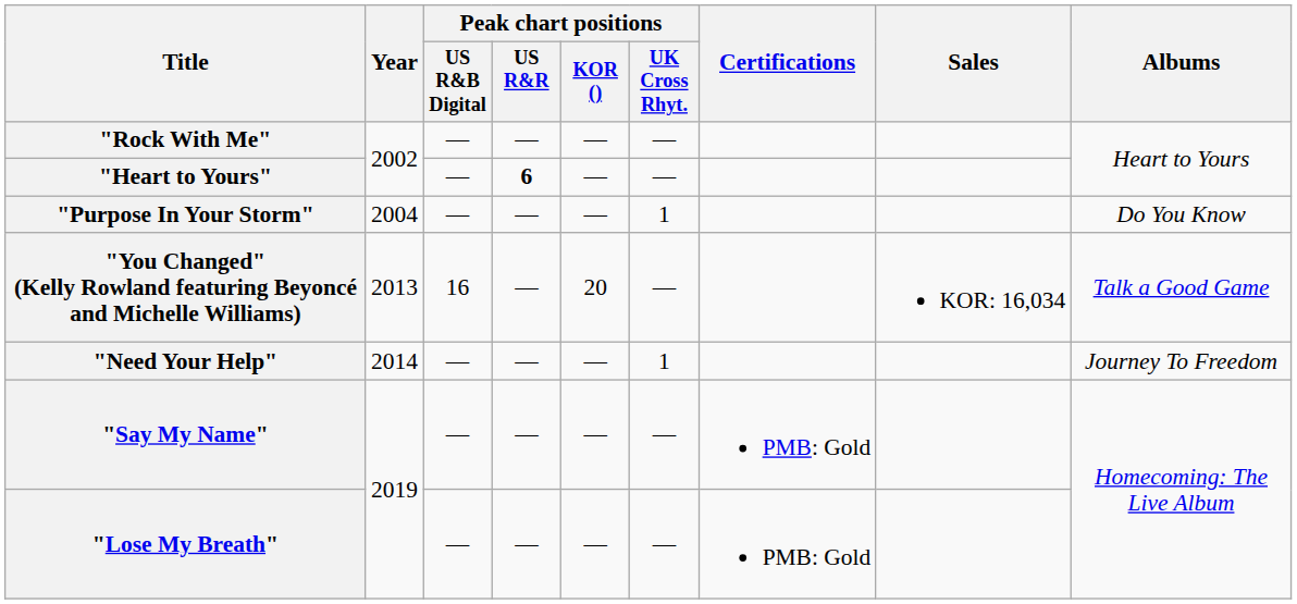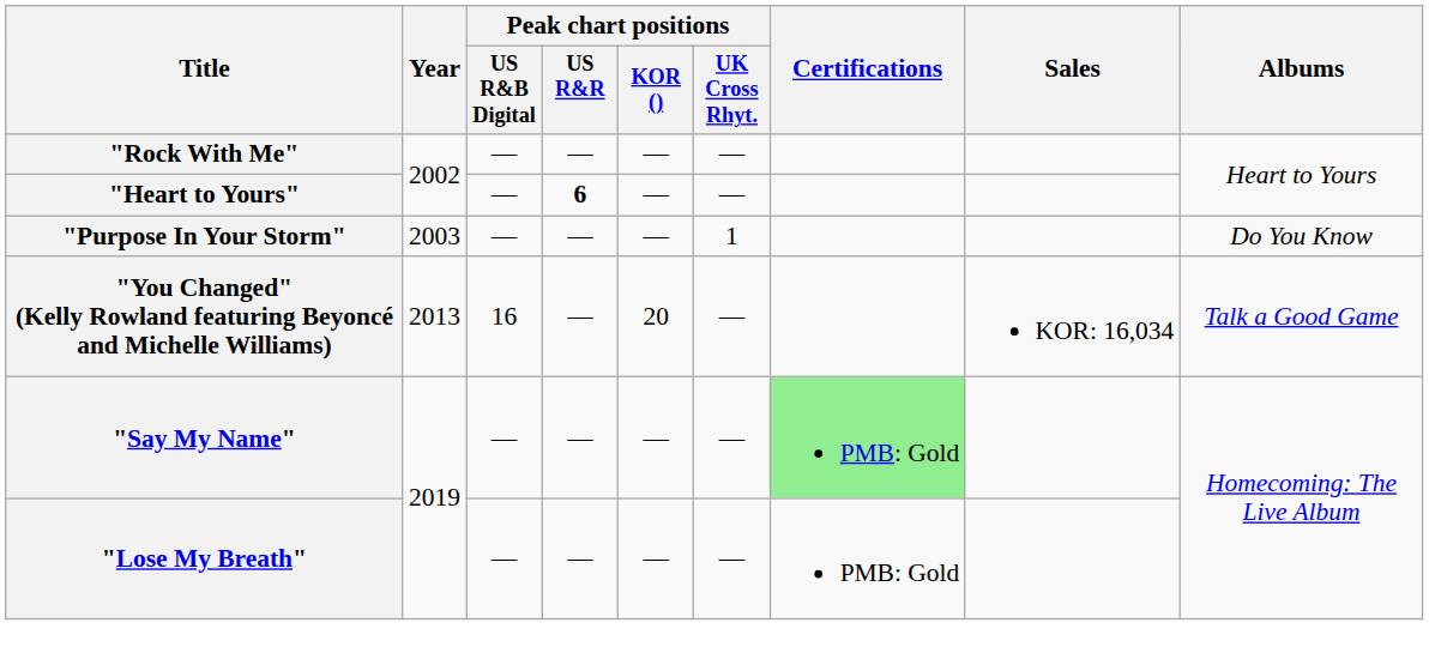"Purpose In Your Storm" | Year: 2004 -> 2003
- row: "Need Your Help" | 2014 | — | — | — | 1 | Journey To Freedom
"Say My Name" | Certifications: no background -> lightgreen background
